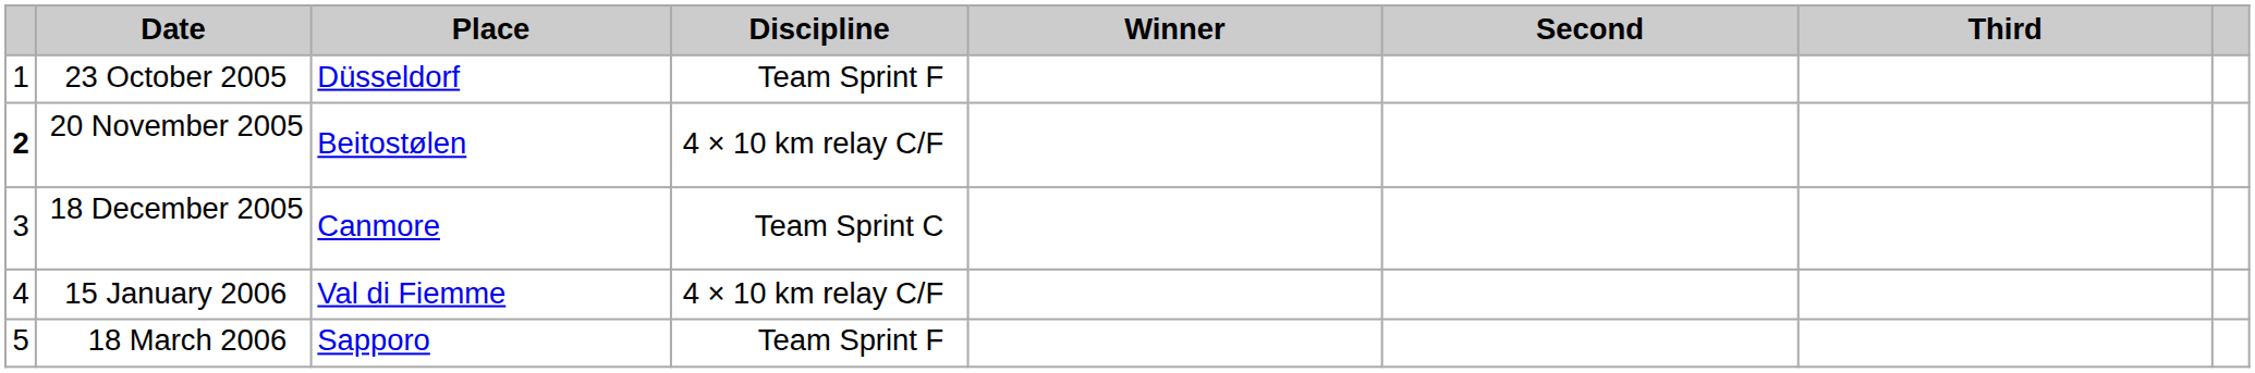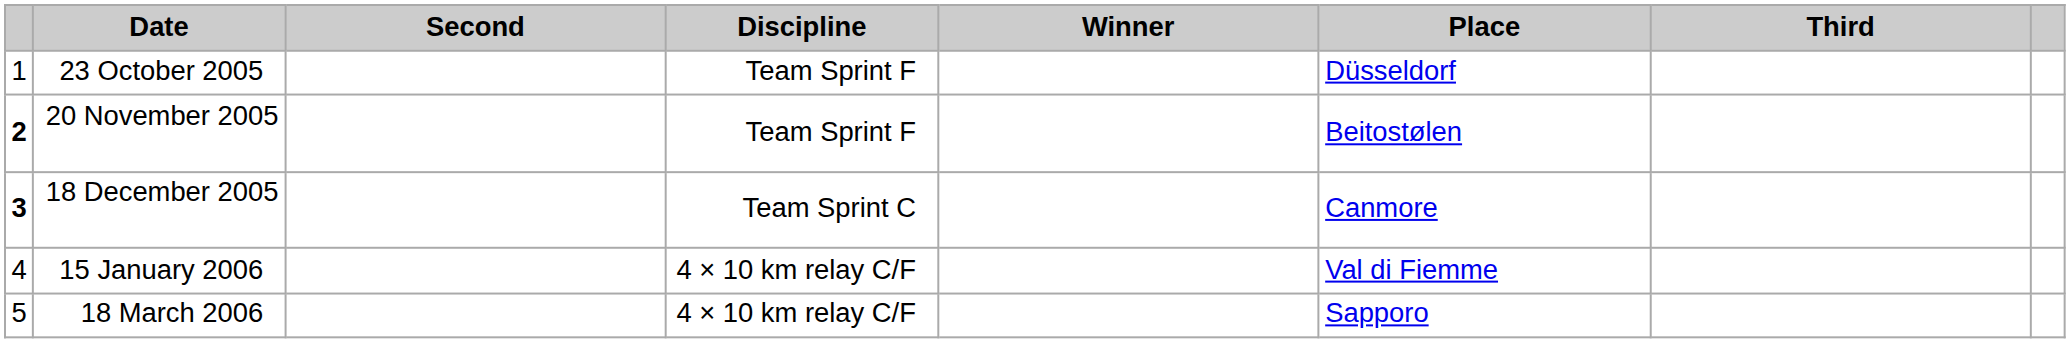columns swapped: Place <-> Second
20 November 2005 | Discipline: 4 × 10 km relay C/F -> Team Sprint F
18 December 2005 | column 1: normal -> bold
18 March 2006 | Discipline: Team Sprint F -> 4 × 10 km relay C/F
